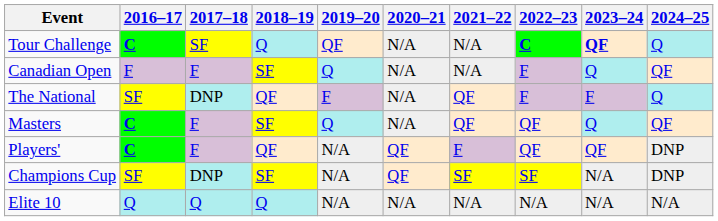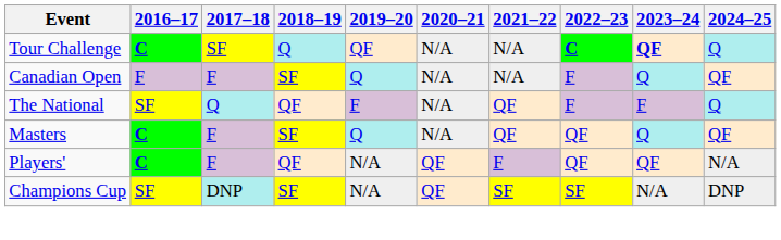The National | 2017–18: DNP -> Q
Players' | 2024–25: DNP -> N/A
- row: Elite 10 | Q | Q | Q | N/A | N/A | N/A | N/A | N/A | N/A
